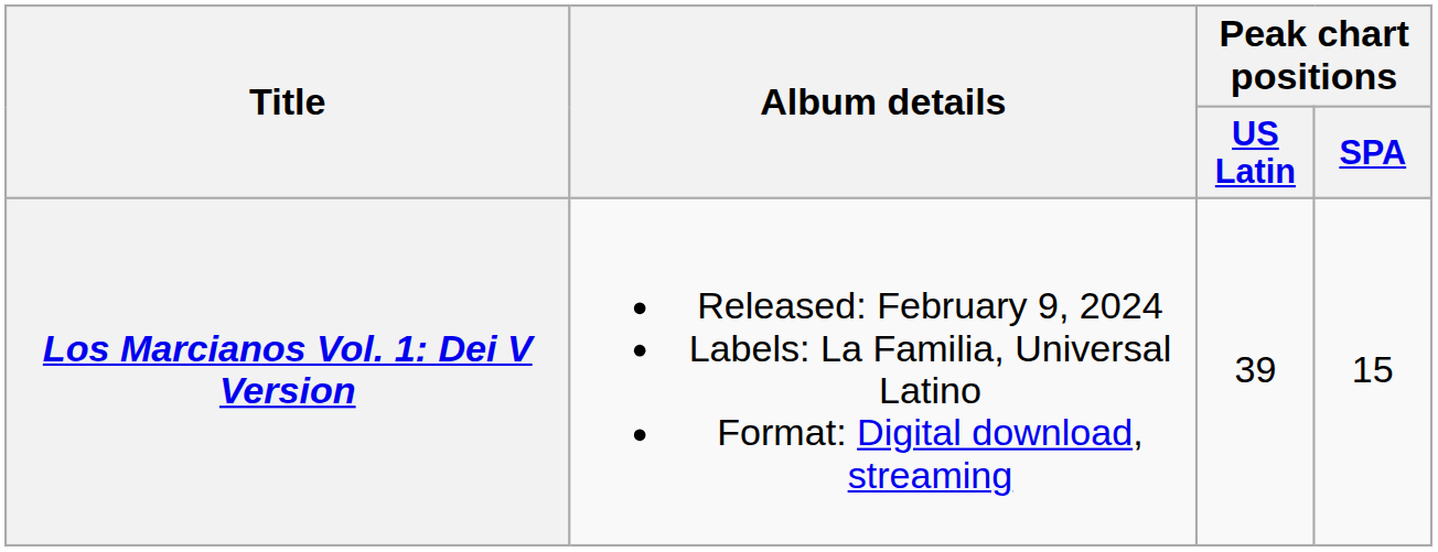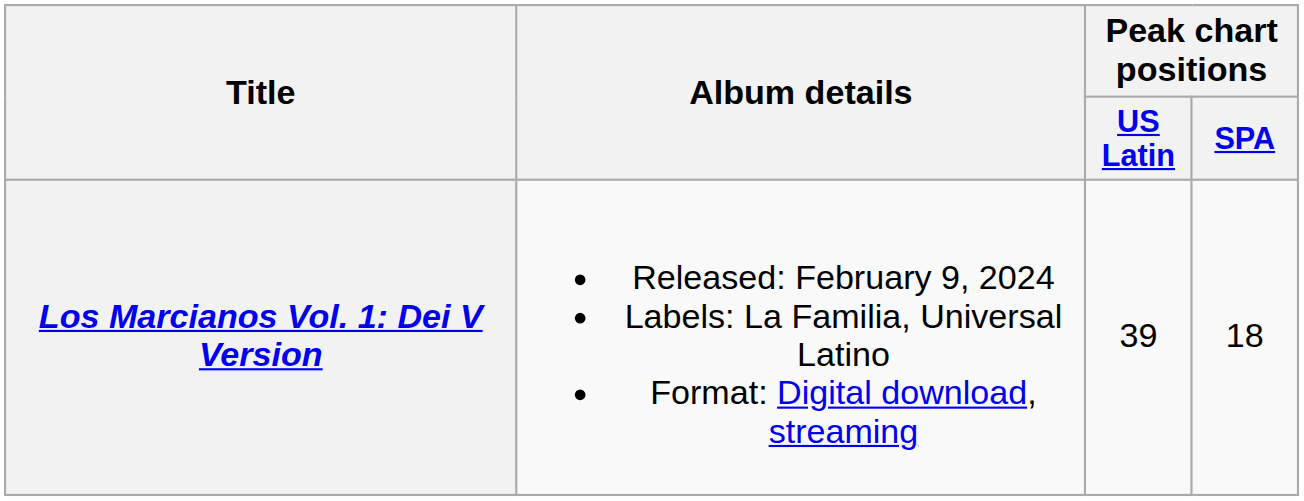Los Marcianos Vol. 1: Dei V Version | Peak chart positions / SPA: 15 -> 18
